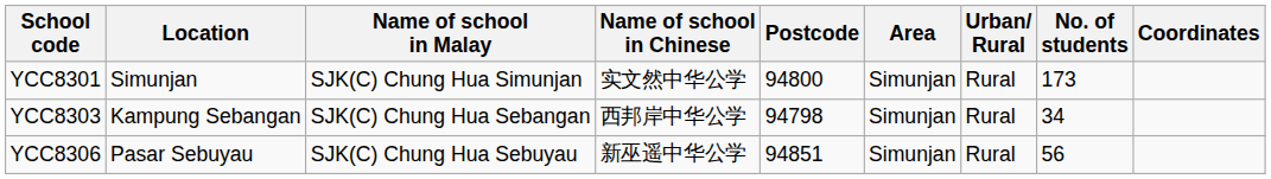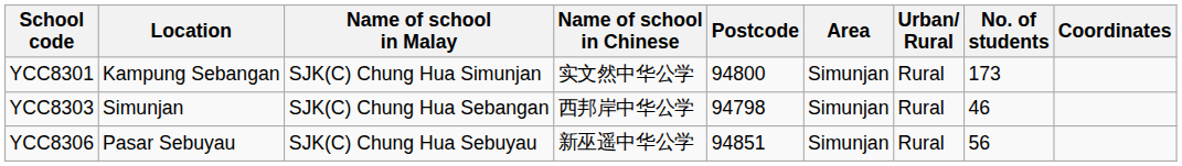YCC8301 | Location: Simunjan -> Kampung Sebangan
YCC8303 | Location: Kampung Sebangan -> Simunjan
YCC8303 | No. of students: 34 -> 46
